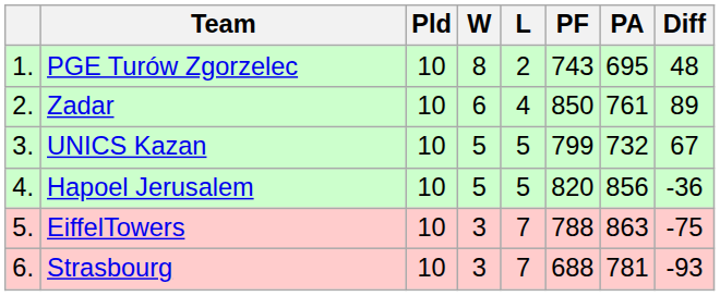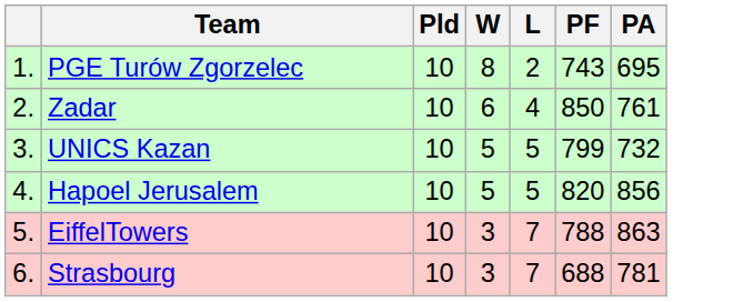- column: Diff | 48 | 89 | 67 | -36 | -75 | -93
